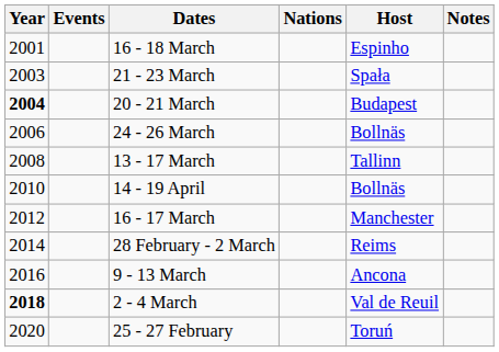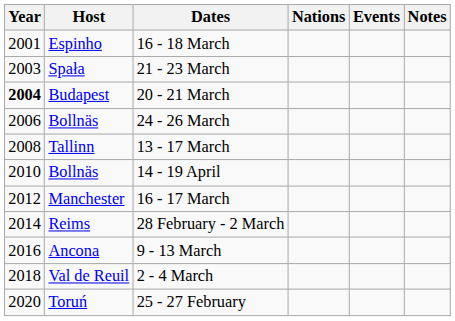columns swapped: Host <-> Events
2 - 4 March | Year: bold -> normal
